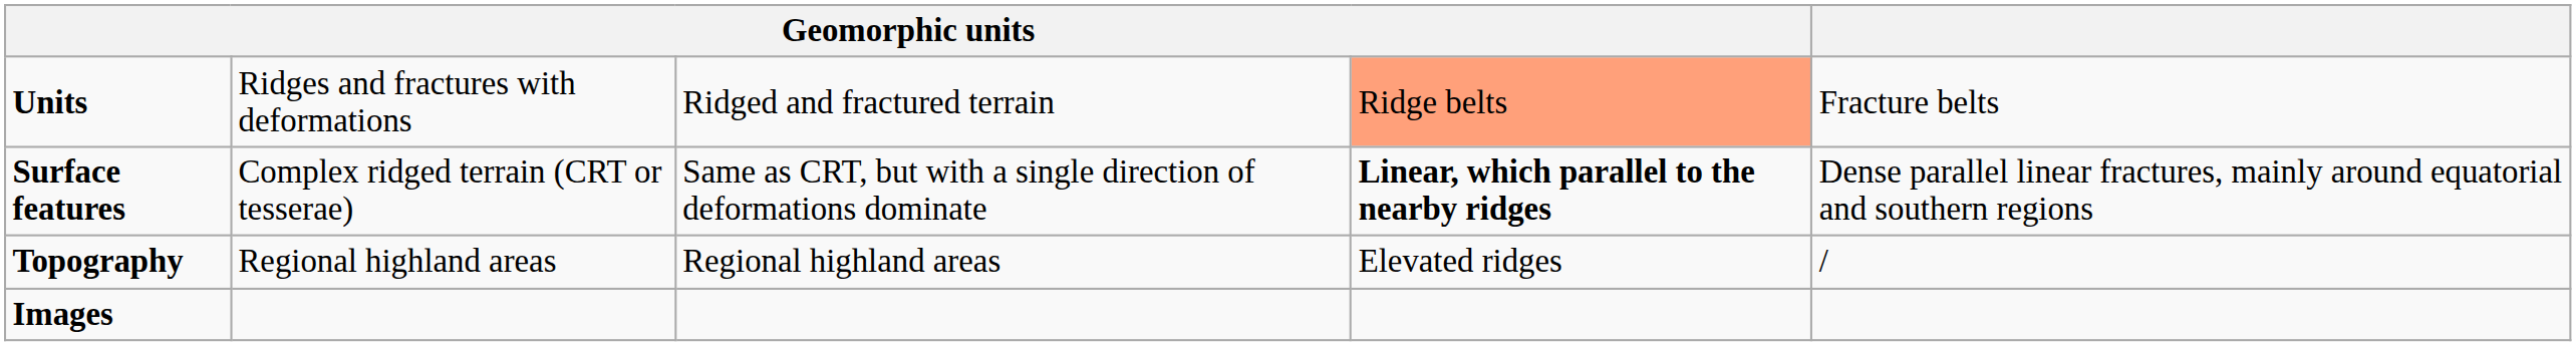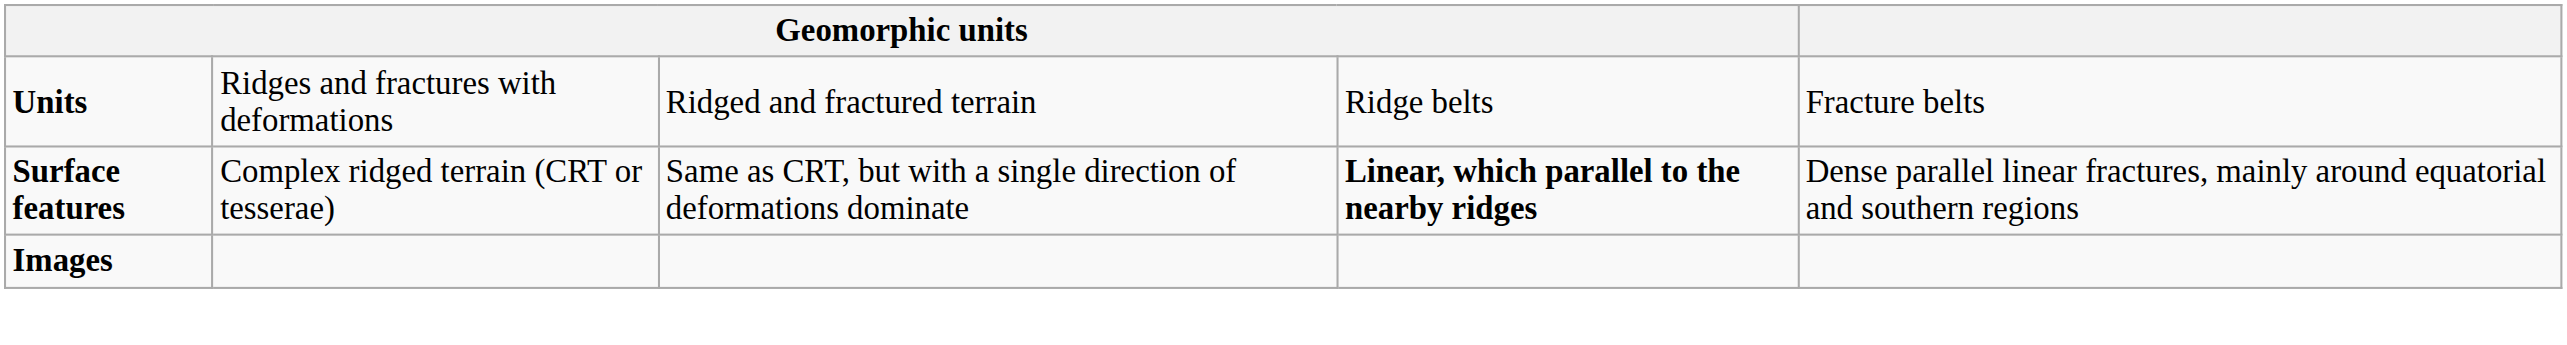Units | column 4: lightsalmon background -> no background
- row: Topography | Regional highland areas | Regional highland areas | Elevated ridges | /
